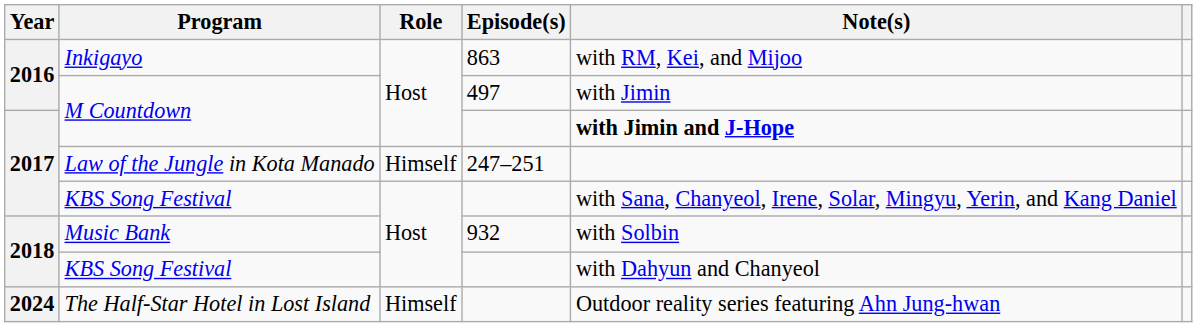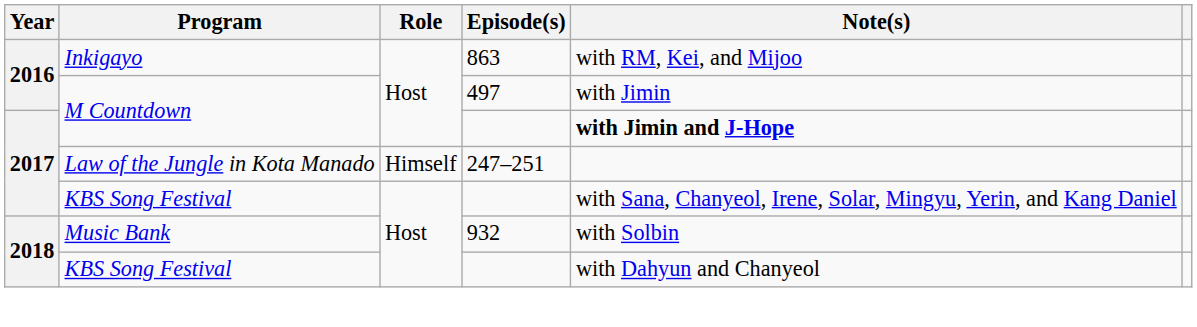- row: 2024 | The Half-Star Hotel in Lost Island | Himself | Outdoor reality series featuring Ahn Jung-hwan
